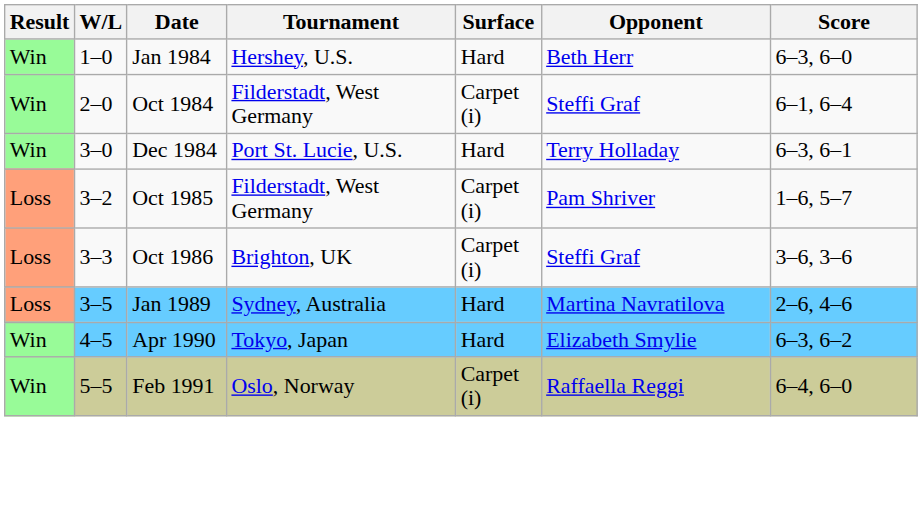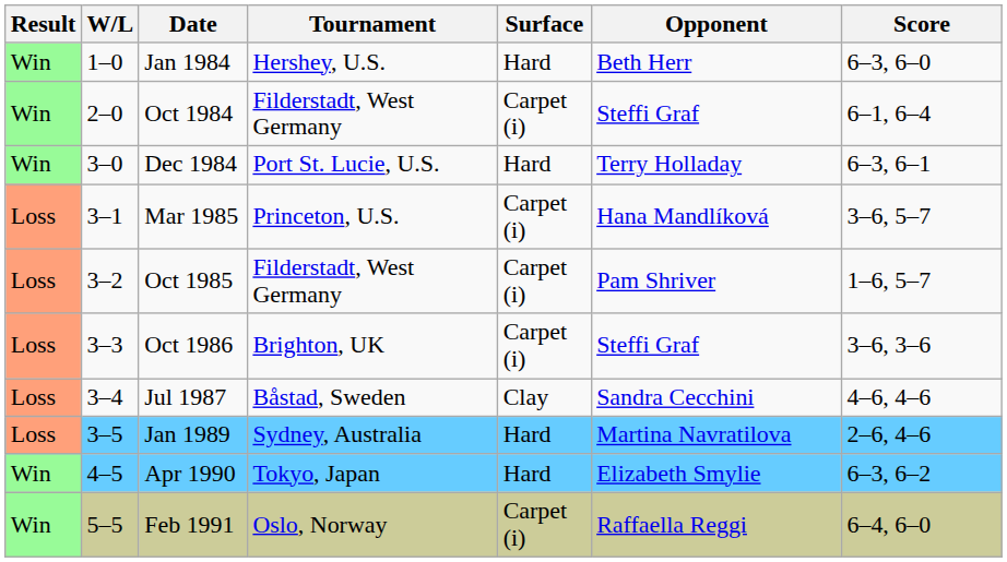+ row: Loss | 3–1 | Mar 1985 | Princeton, U.S. | Carpet (i) | Hana Mandlíková | 3–6, 5–7
+ row: Loss | 3–4 | Jul 1987 | Båstad, Sweden | Clay | Sandra Cecchini | 4–6, 4–6
